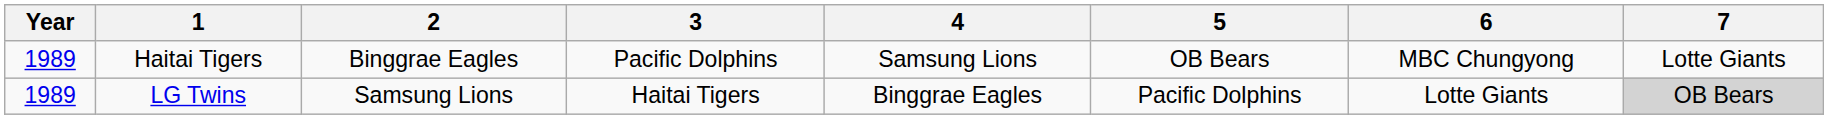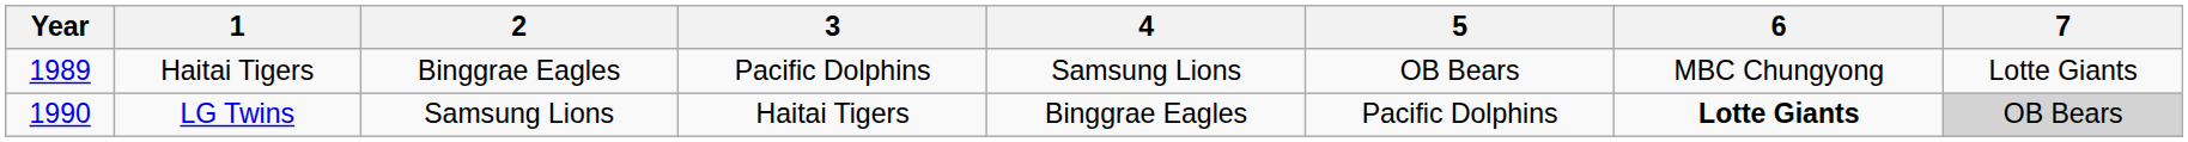LG Twins | Year: 1989 -> 1990
LG Twins | 6: normal -> bold
